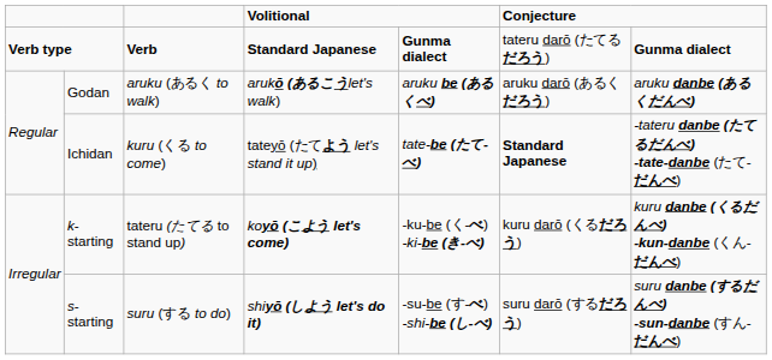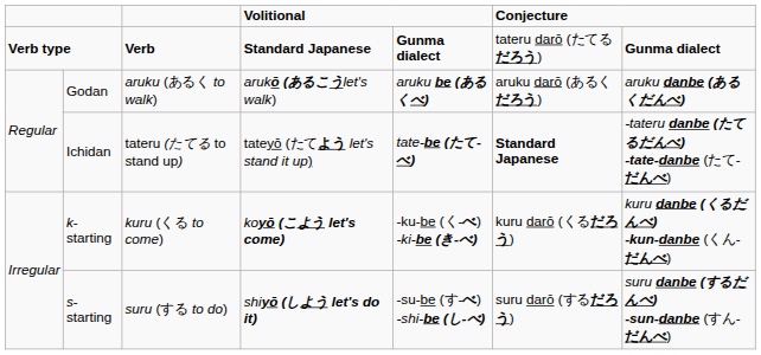Ichidan | column 3: kuru (くる to come) -> tateru (たてる to stand up)
k-starting | column 3: tateru (たてる to stand up) -> kuru (くる to come)
